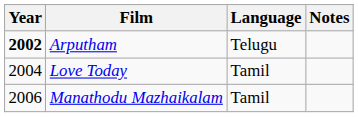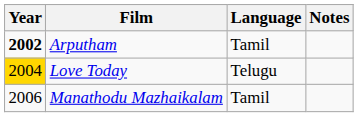Arputham | Language: Telugu -> Tamil
Love Today | Year: no background -> gold background
Love Today | Language: Tamil -> Telugu
